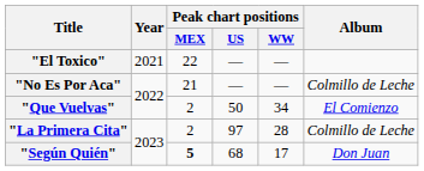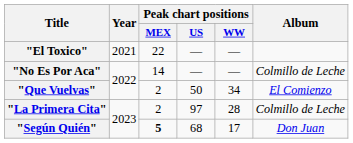"No Es Por Aca" | Peak chart positions / MEX: 21 -> 14
